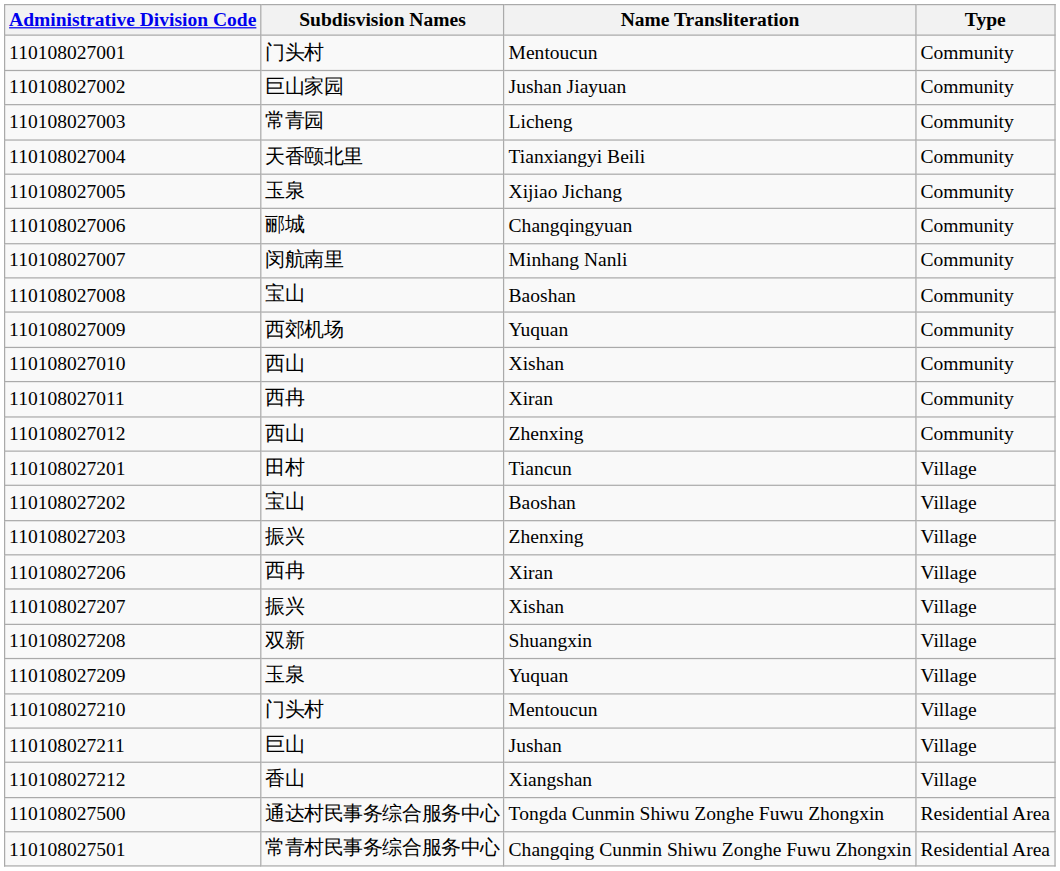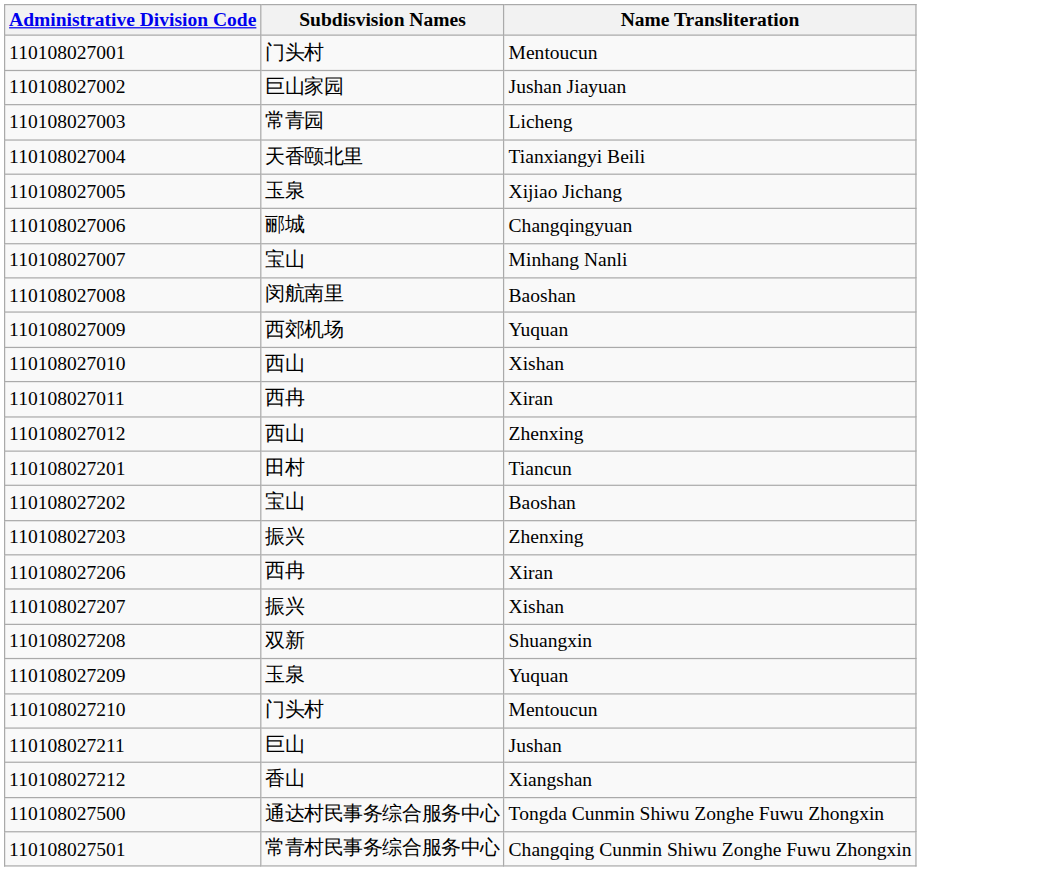- column: Type | Community | Community | Community | Community | Community | Community | Community | Community | Community | Community | Community | Community | Village | Village | Village | Village | Village | Village | Village | Village | Village | Village | Residential Area | Residential Area
110108027007 | Subdisvision Names: 闵航南里 -> 宝山
110108027008 | Subdisvision Names: 宝山 -> 闵航南里
